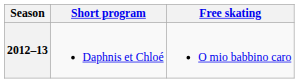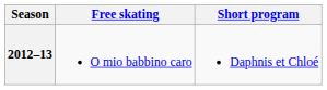columns swapped: Short program <-> Free skating
